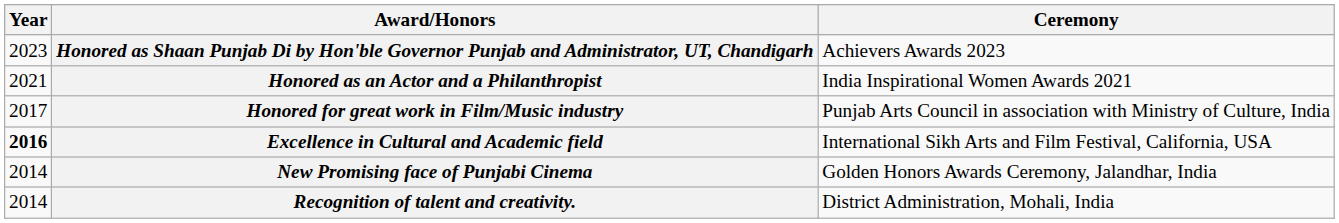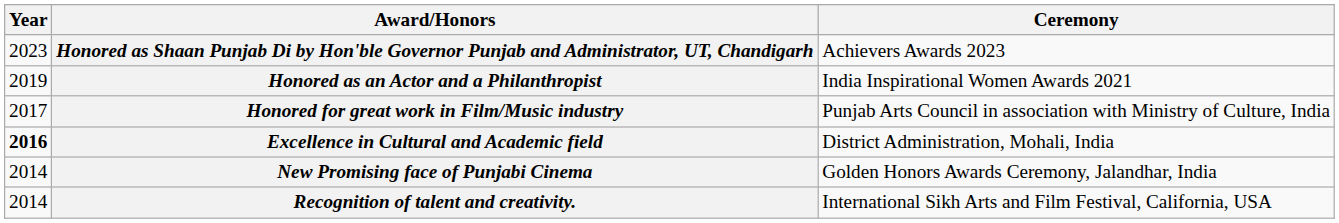Honored as an Actor and a Philanthropist | Year: 2021 -> 2019
Excellence in Cultural and Academic field | Ceremony: International Sikh Arts and Film Festival, California, USA -> District Administration, Mohali, India
Recognition of talent and creativity. | Ceremony: District Administration, Mohali, India -> International Sikh Arts and Film Festival, California, USA
